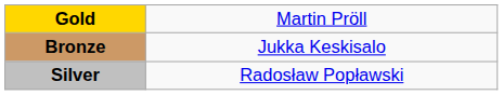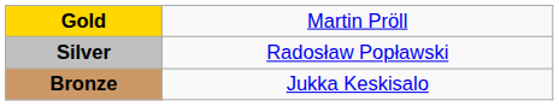rows swapped: Silver <-> Bronze
